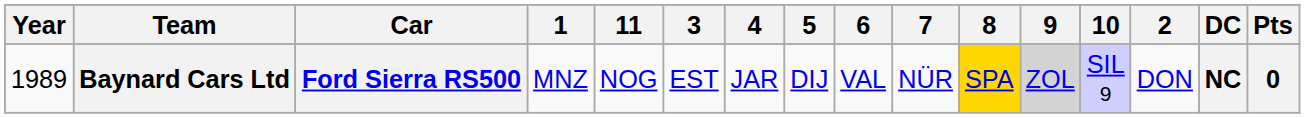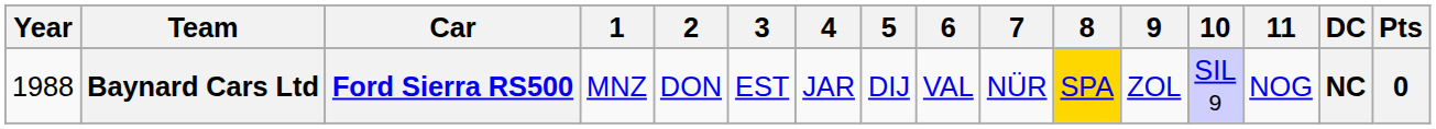columns swapped: 2 <-> 11
Baynard Cars Ltd | Year: 1989 -> 1988
Baynard Cars Ltd | 9: lightgrey background -> no background
